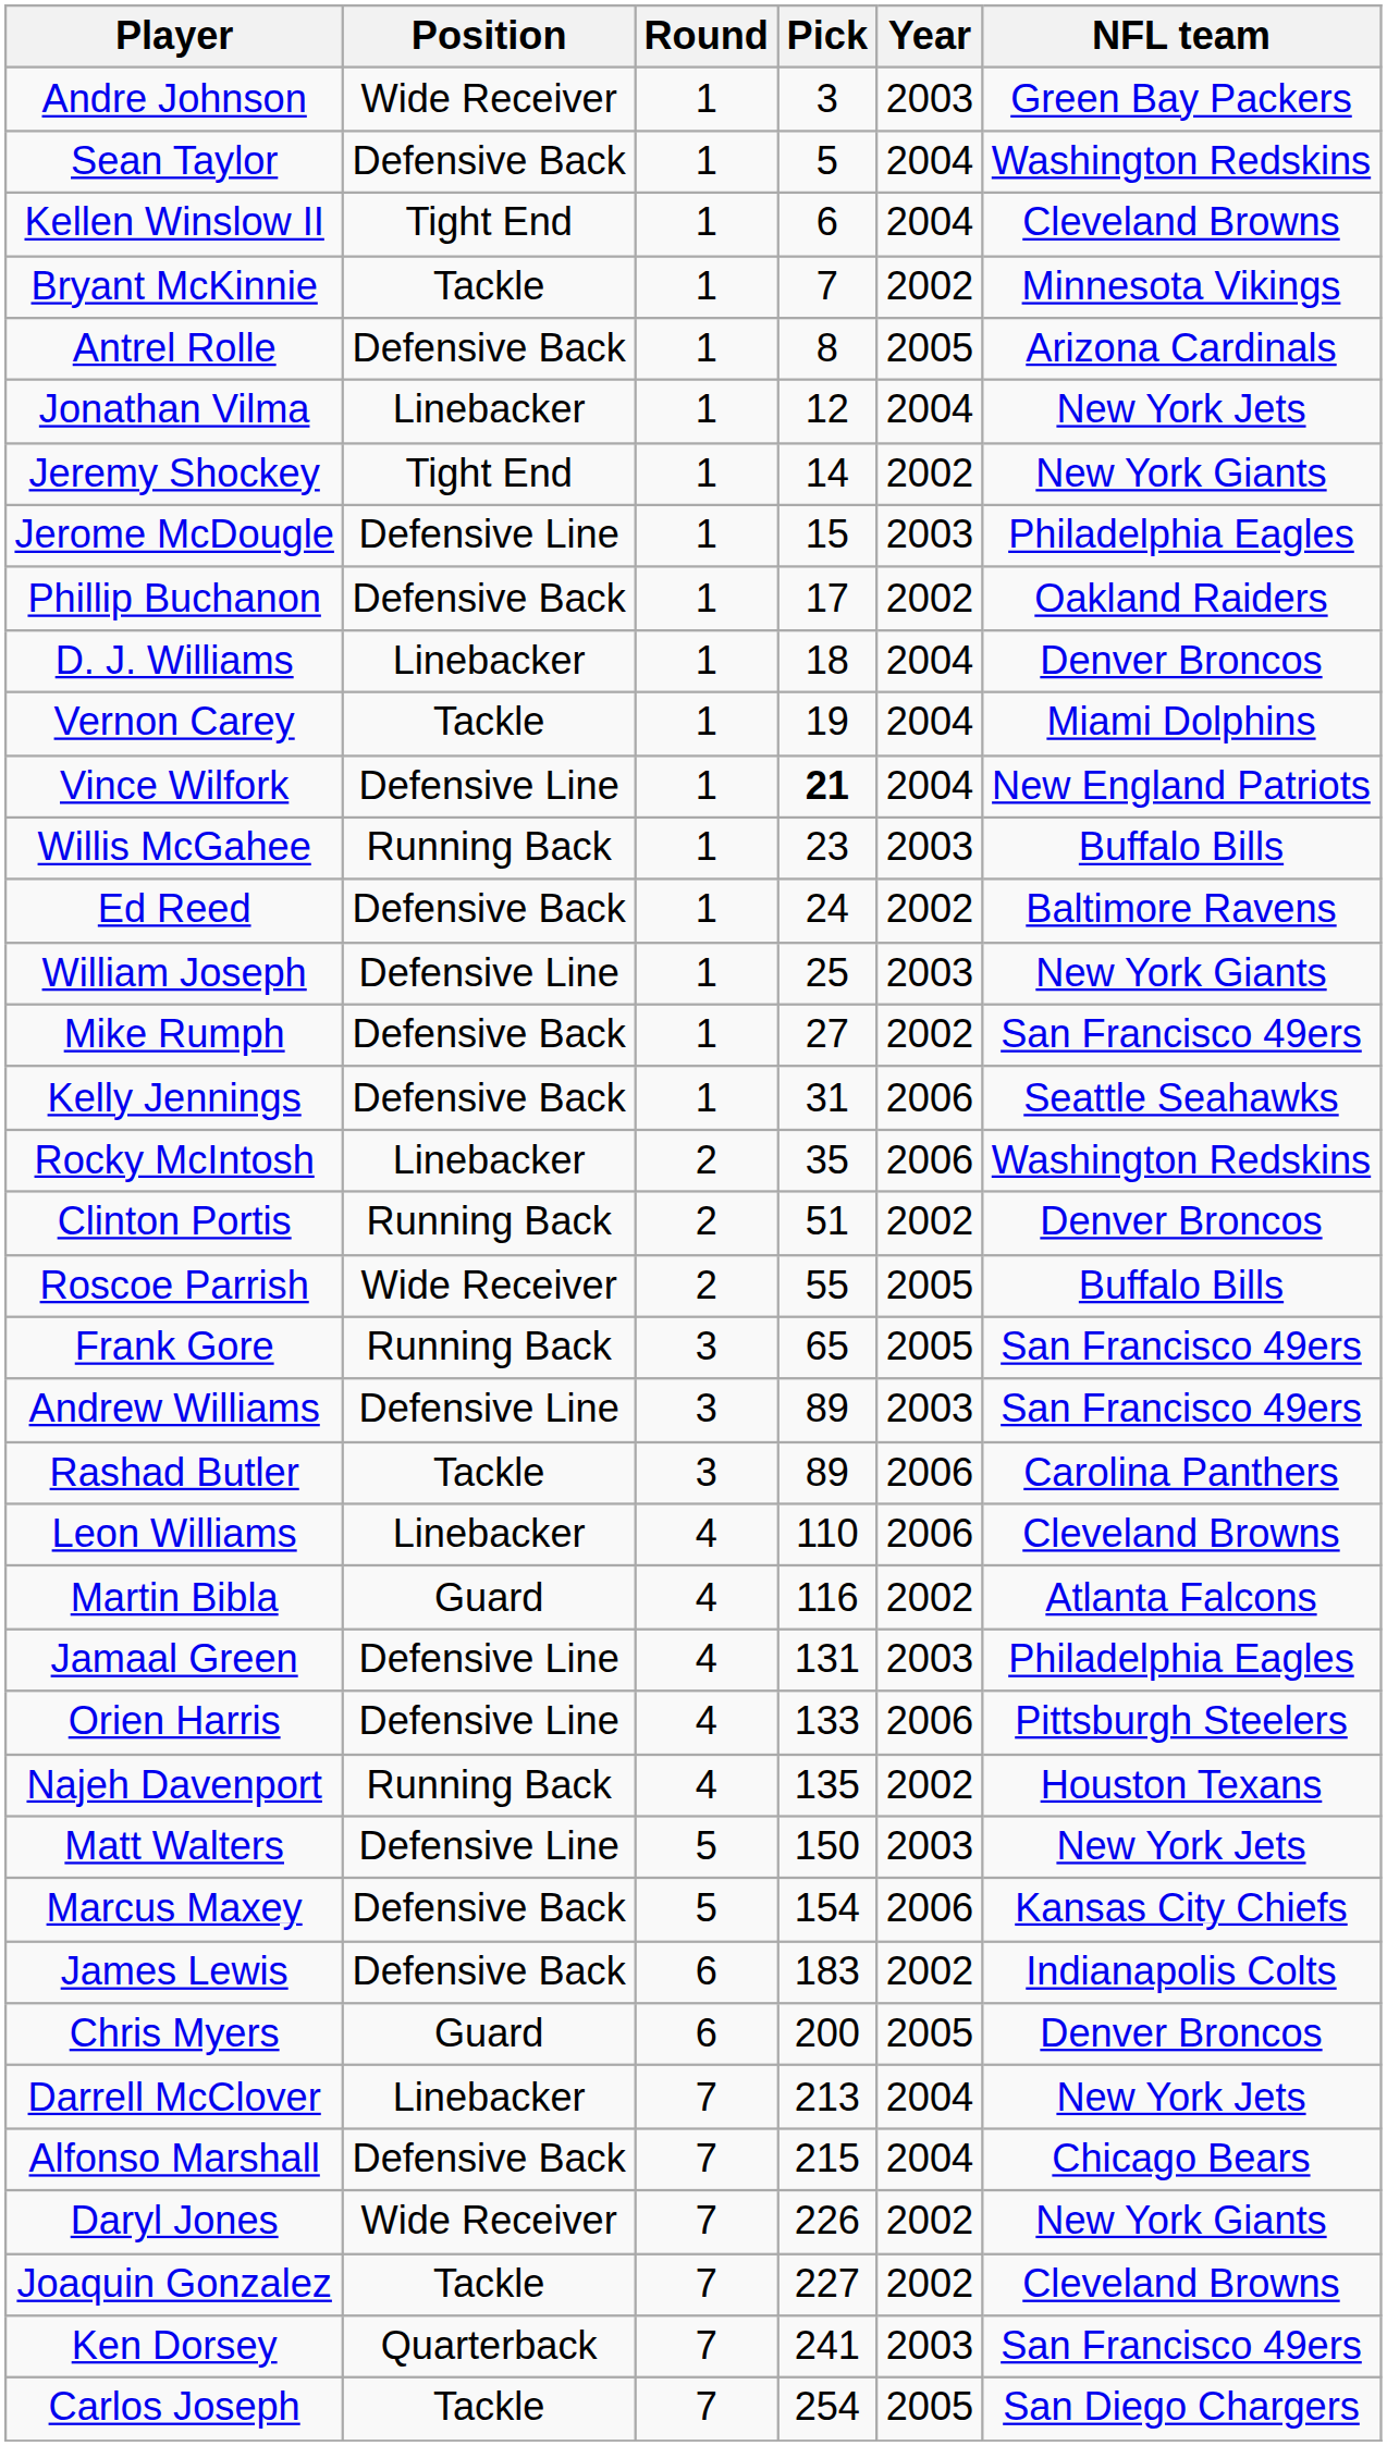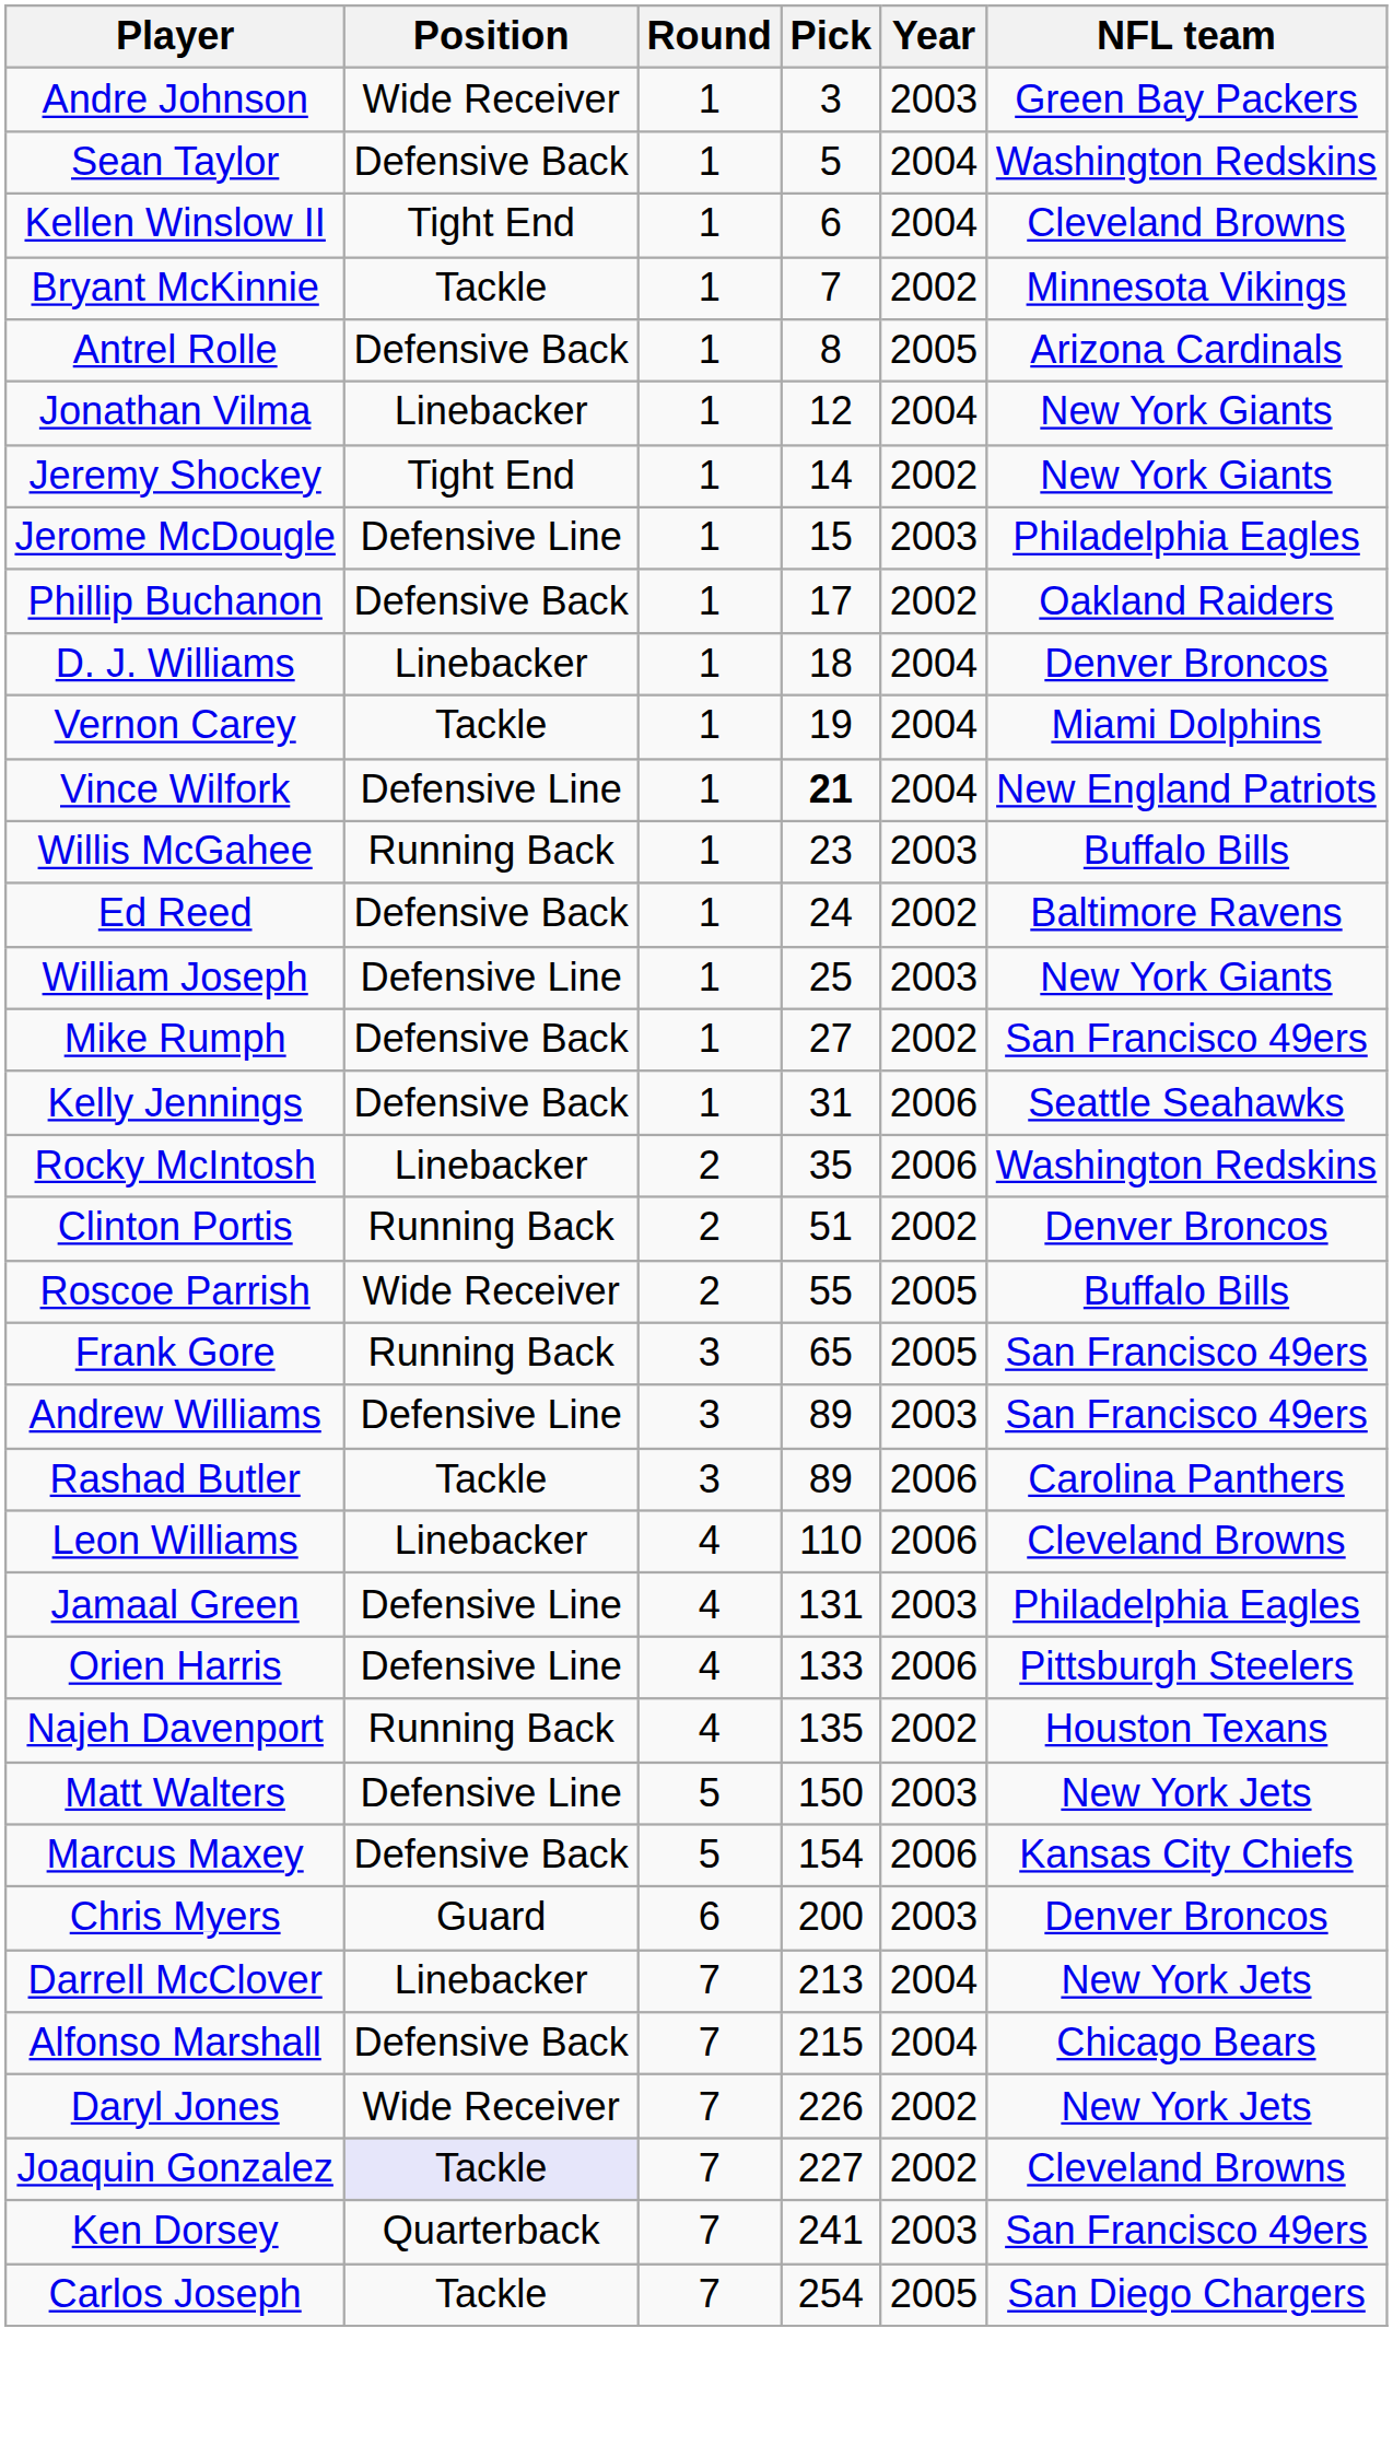Jonathan Vilma | NFL team: New York Jets -> New York Giants
- row: Martin Bibla | Guard | 4 | 116 | 2002 | Atlanta Falcons
- row: James Lewis | Defensive Back | 6 | 183 | 2002 | Indianapolis Colts
Chris Myers | Year: 2005 -> 2003
Daryl Jones | NFL team: New York Giants -> New York Jets
Joaquin Gonzalez | Position: no background -> lavender background
